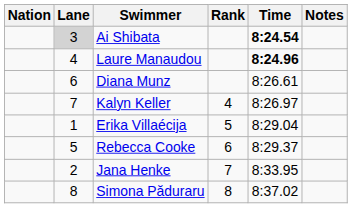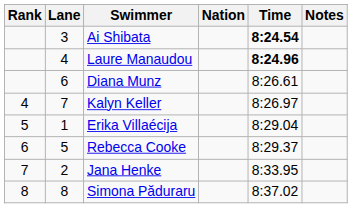columns swapped: Rank <-> Nation
Ai Shibata | Lane: lightgrey background -> no background
